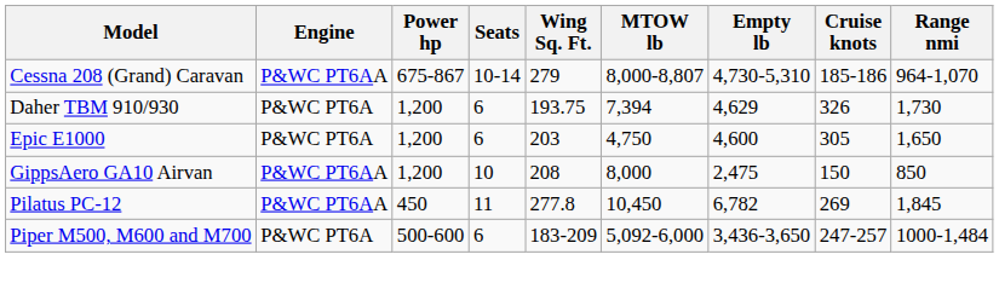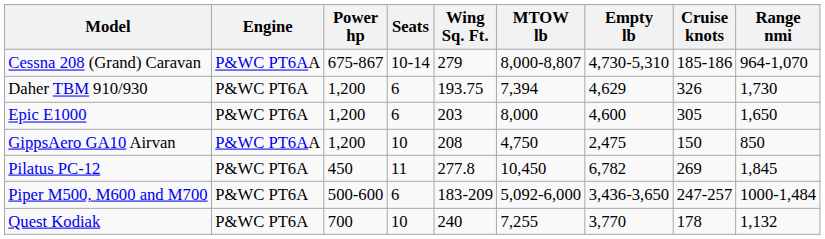Epic E1000 | MTOW lb: 4,750 -> 8,000
GippsAero GA10 Airvan | MTOW lb: 8,000 -> 4,750
Pilatus PC-12 | Engine: P&WC PT6AA -> P&WC PT6A
+ row: Quest Kodiak | P&WC PT6A | 700 | 10 | 240 | 7,255 | 3,770 | 178 | 1,132
